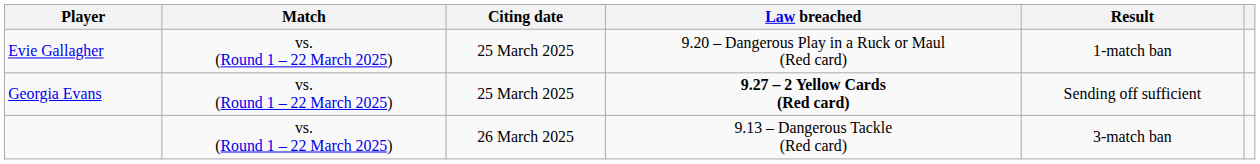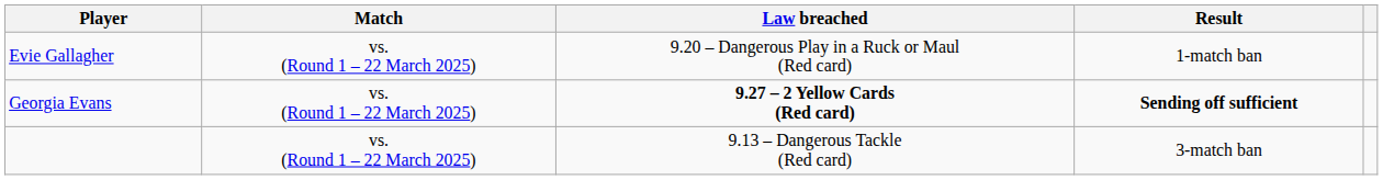- column: Citing date | 25 March 2025 | 25 March 2025 | 26 March 2025
Georgia Evans | Result: normal -> bold
